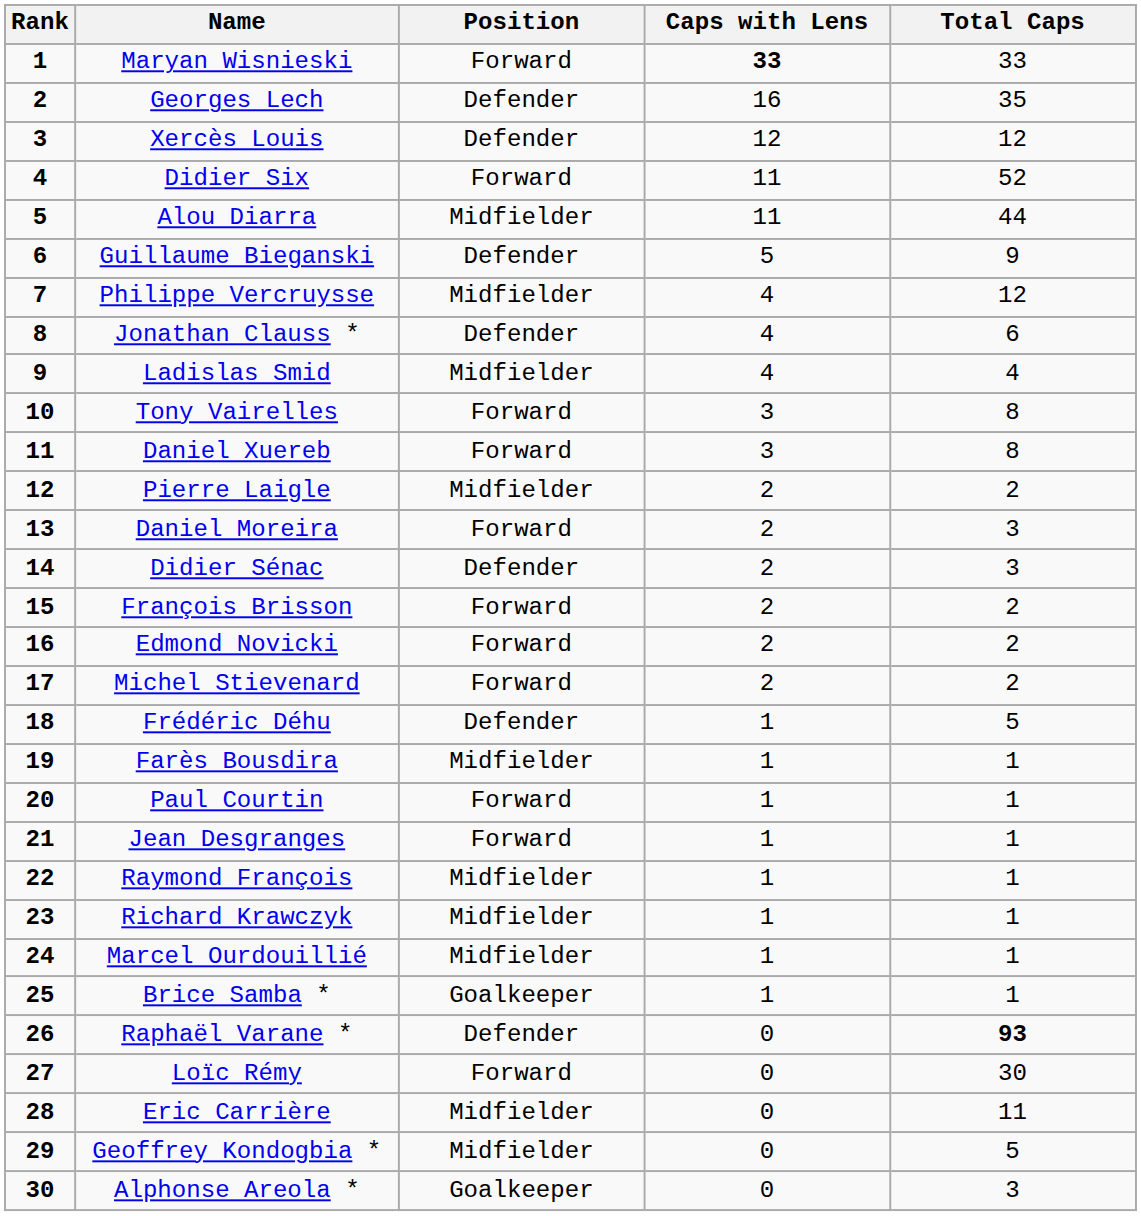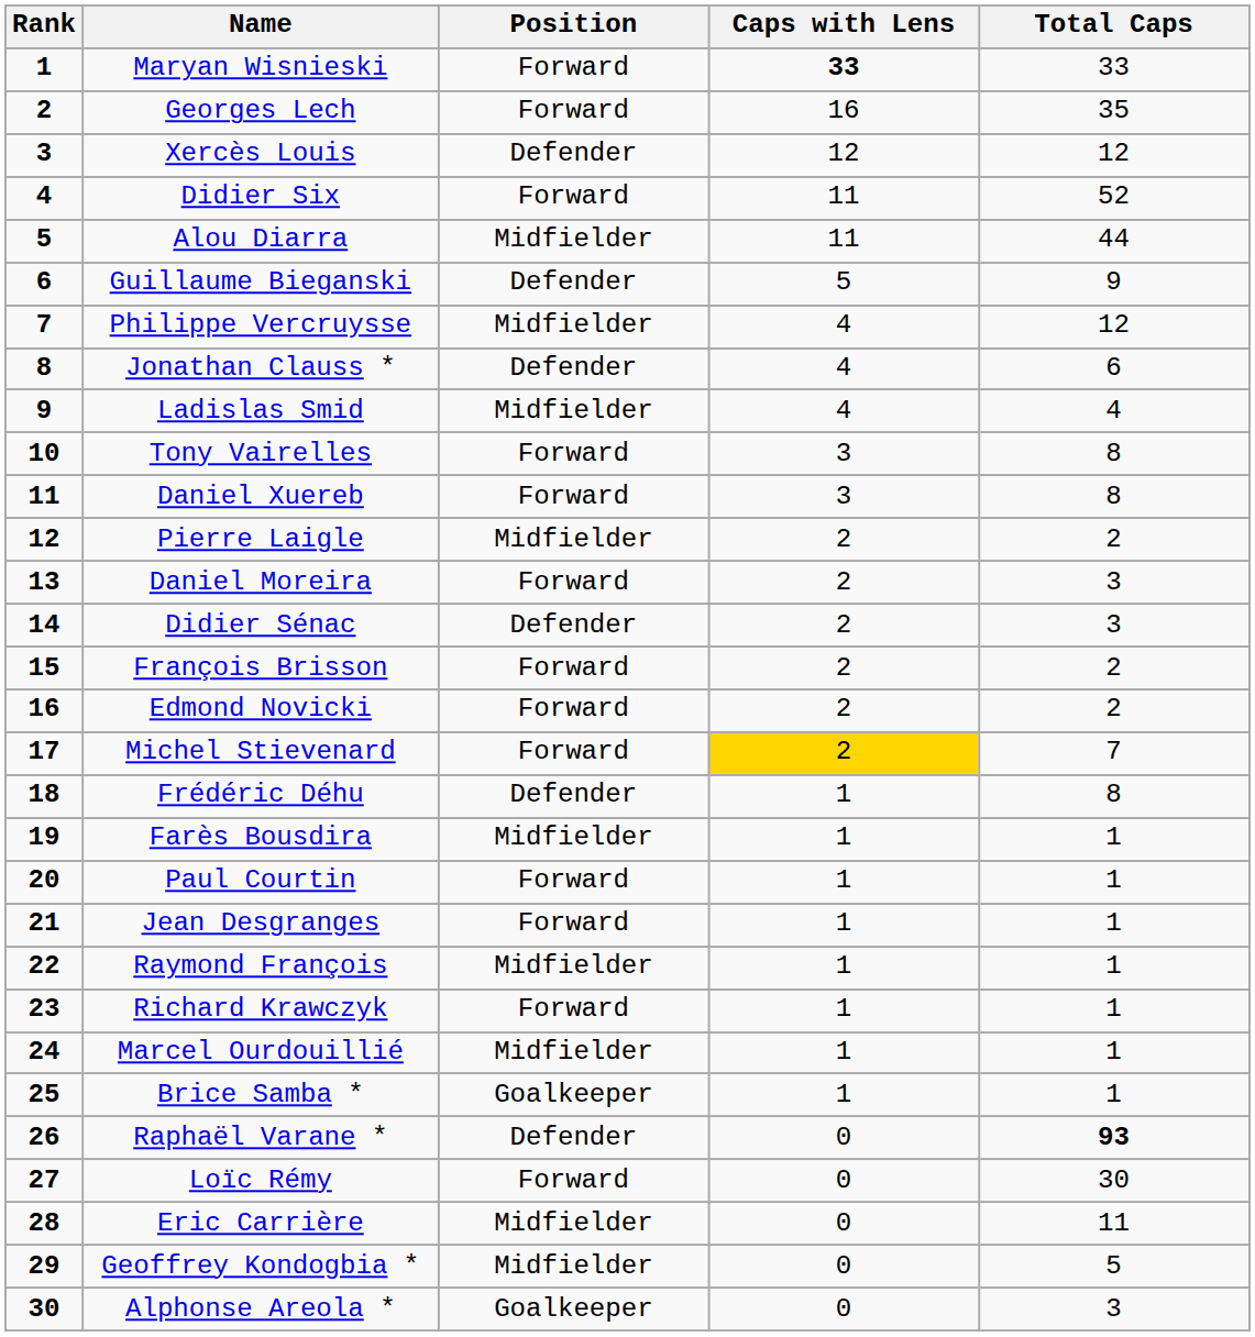Georges Lech | Position: Defender -> Forward
Michel Stievenard | Caps with Lens: no background -> gold background
Michel Stievenard | Total Caps: 2 -> 7
Frédéric Déhu | Total Caps: 5 -> 8
Richard Krawczyk | Position: Midfielder -> Forward
